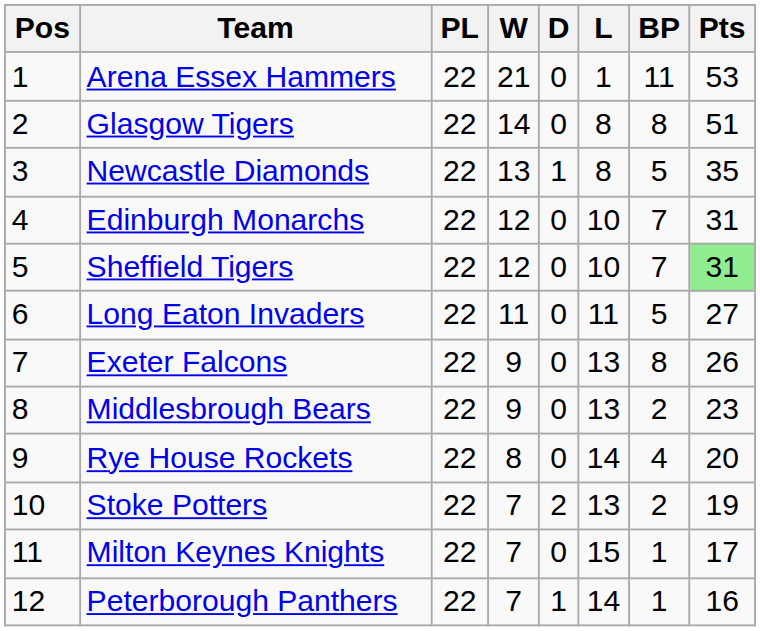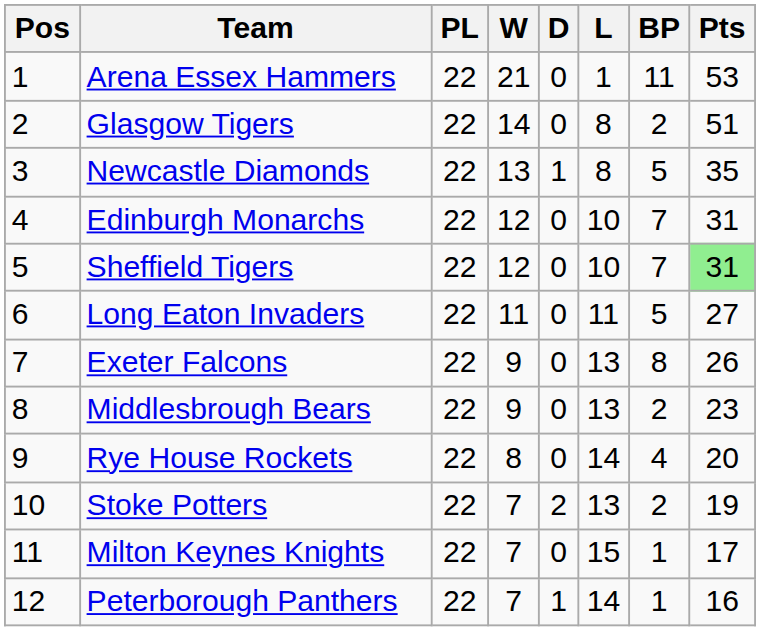Glasgow Tigers | BP: 8 -> 2
